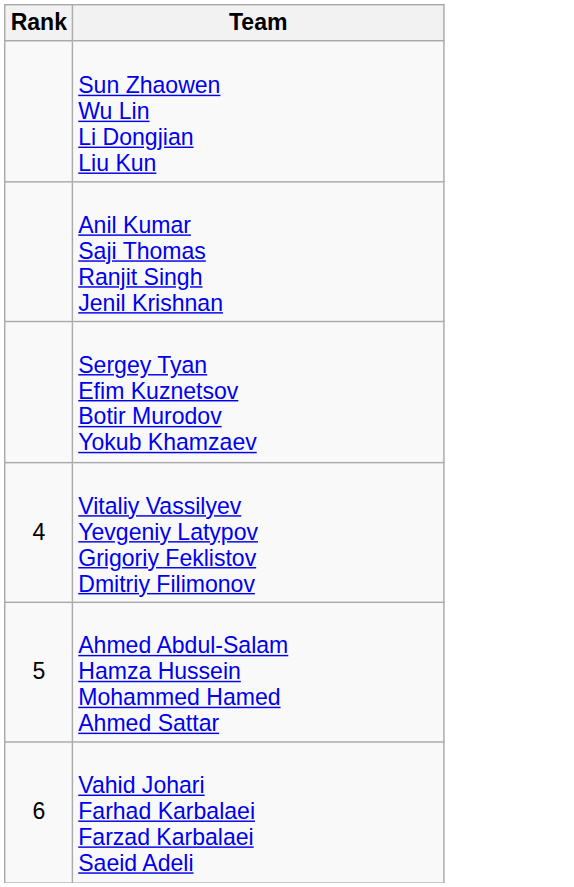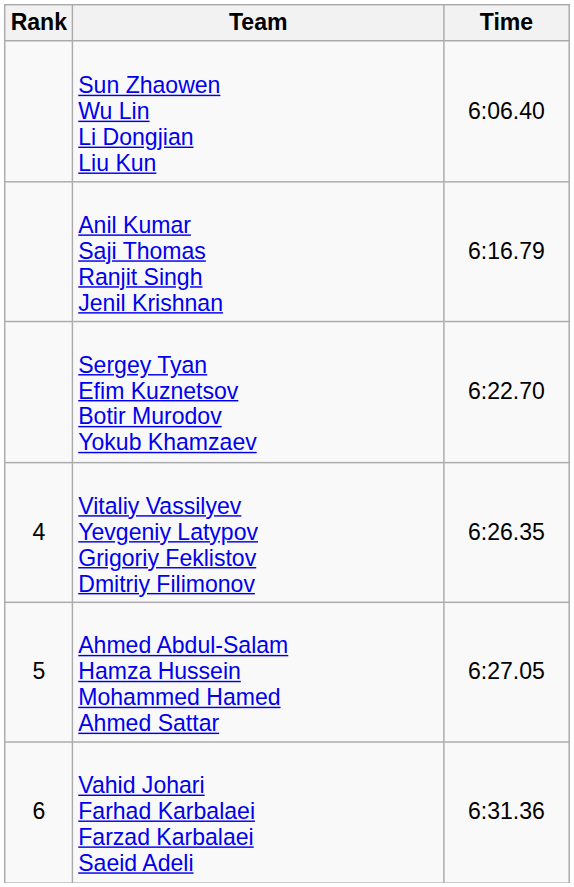+ column: Time | 6:06.40 | 6:16.79 | 6:22.70 | 6:26.35 | 6:27.05 | 6:31.36
